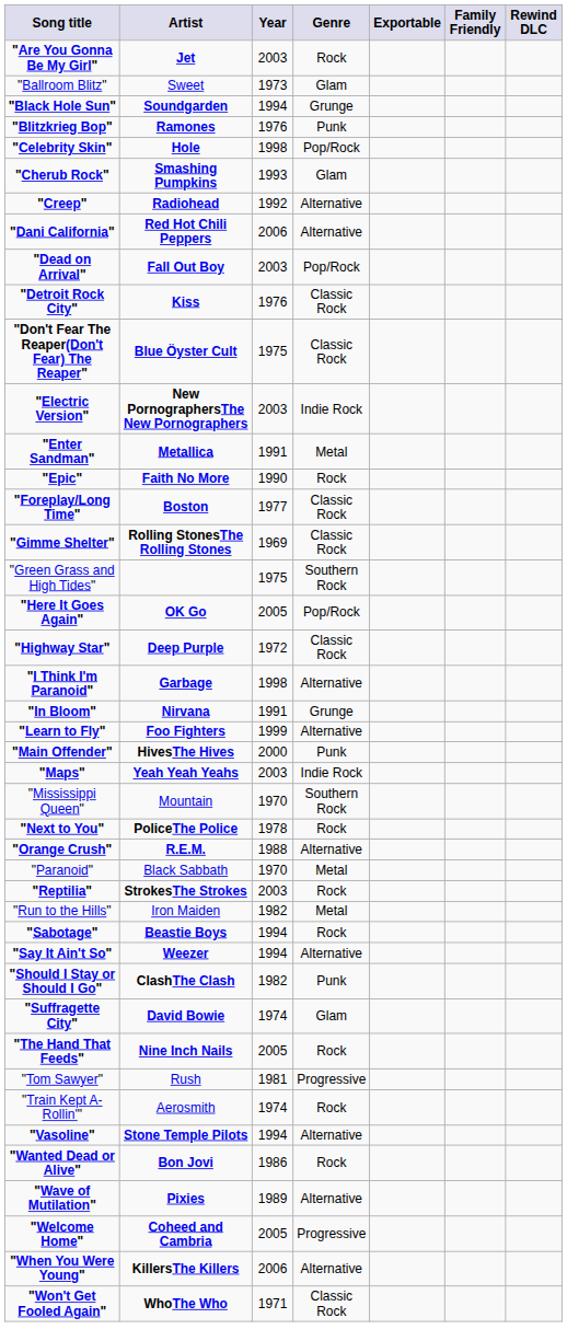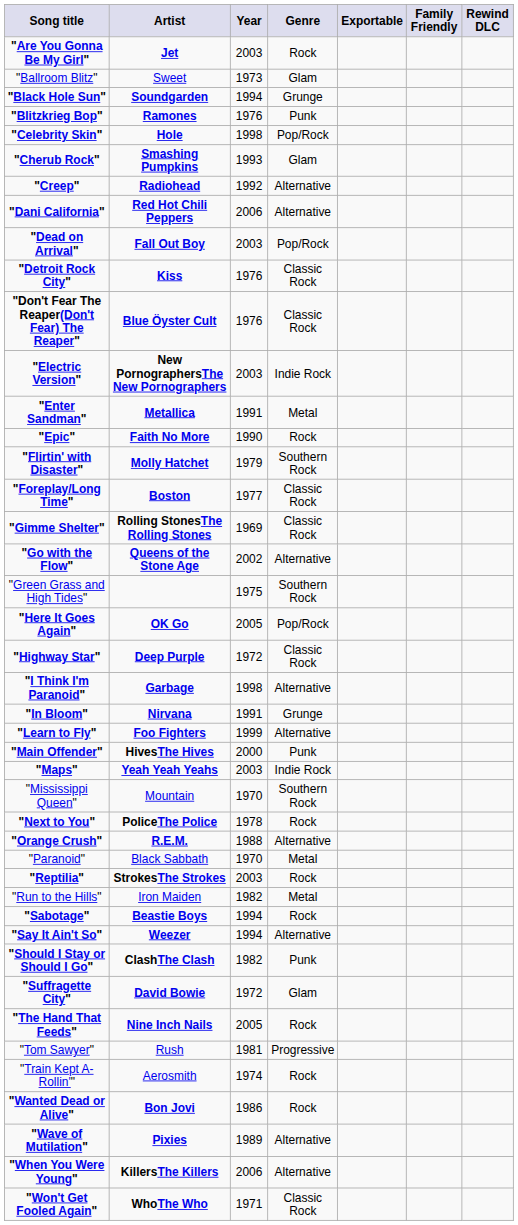"Don't Fear The Reaper(Don't Fear) The Reaper" | Year: 1975 -> 1976
+ row: "Flirtin' with Disaster" | Molly Hatchet | 1979 | Southern Rock
+ row: "Go with the Flow" | Queens of the Stone Age | 2002 | Alternative
"Suffragette City" | Year: 1974 -> 1972
- row: "Vasoline" | Stone Temple Pilots | 1994 | Alternative
- row: "Welcome Home" | Coheed and Cambria | 2005 | Progressive
